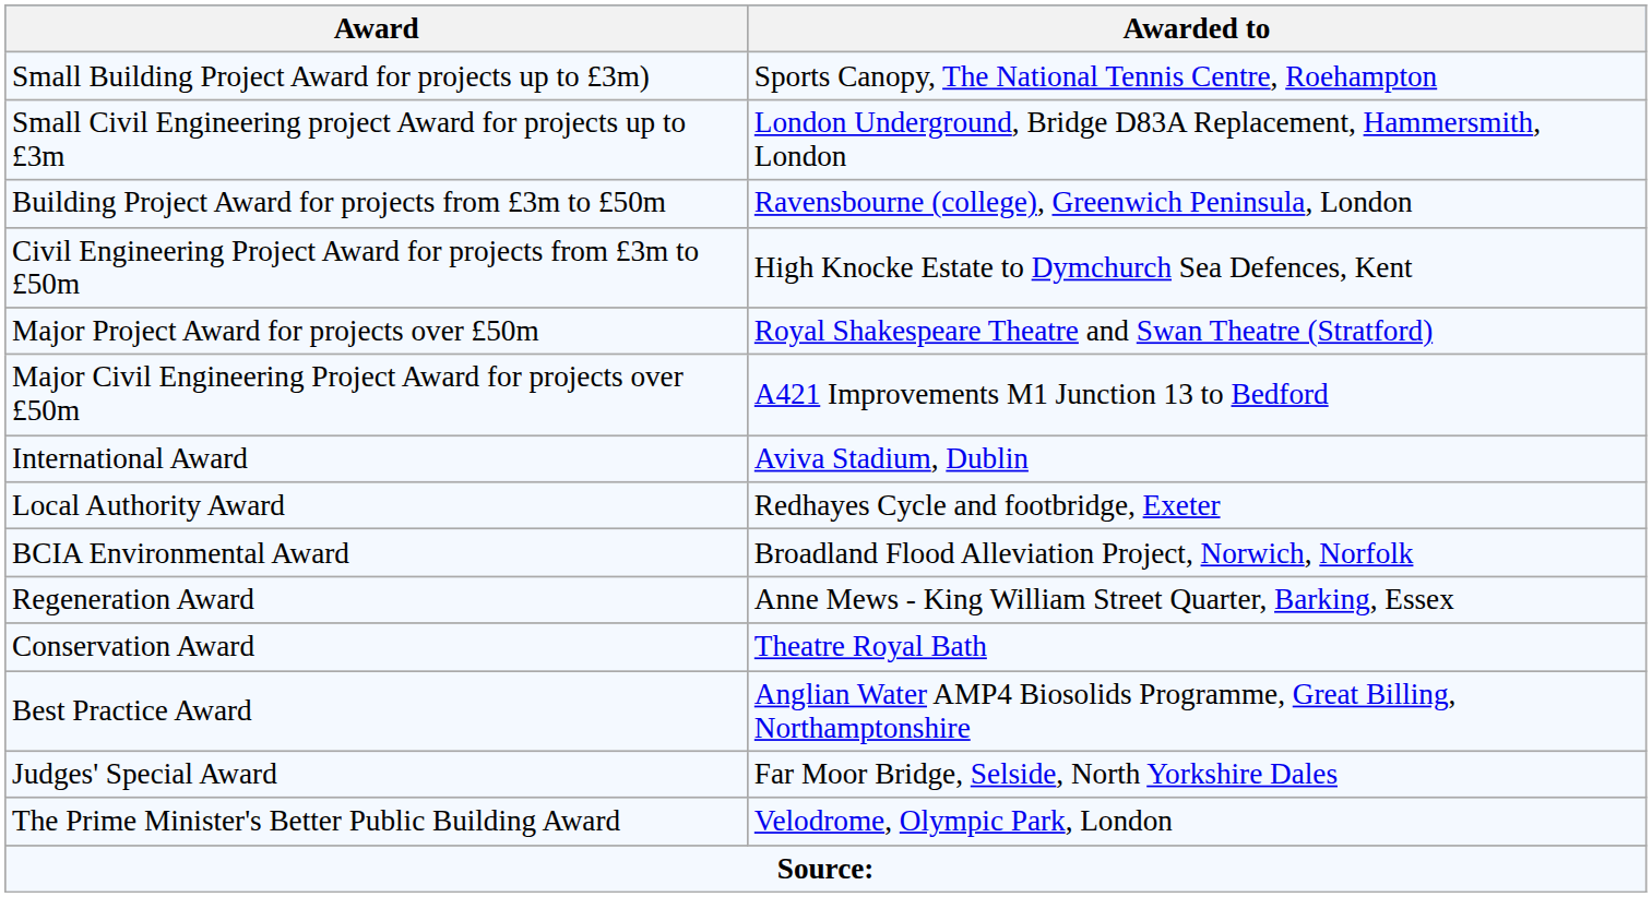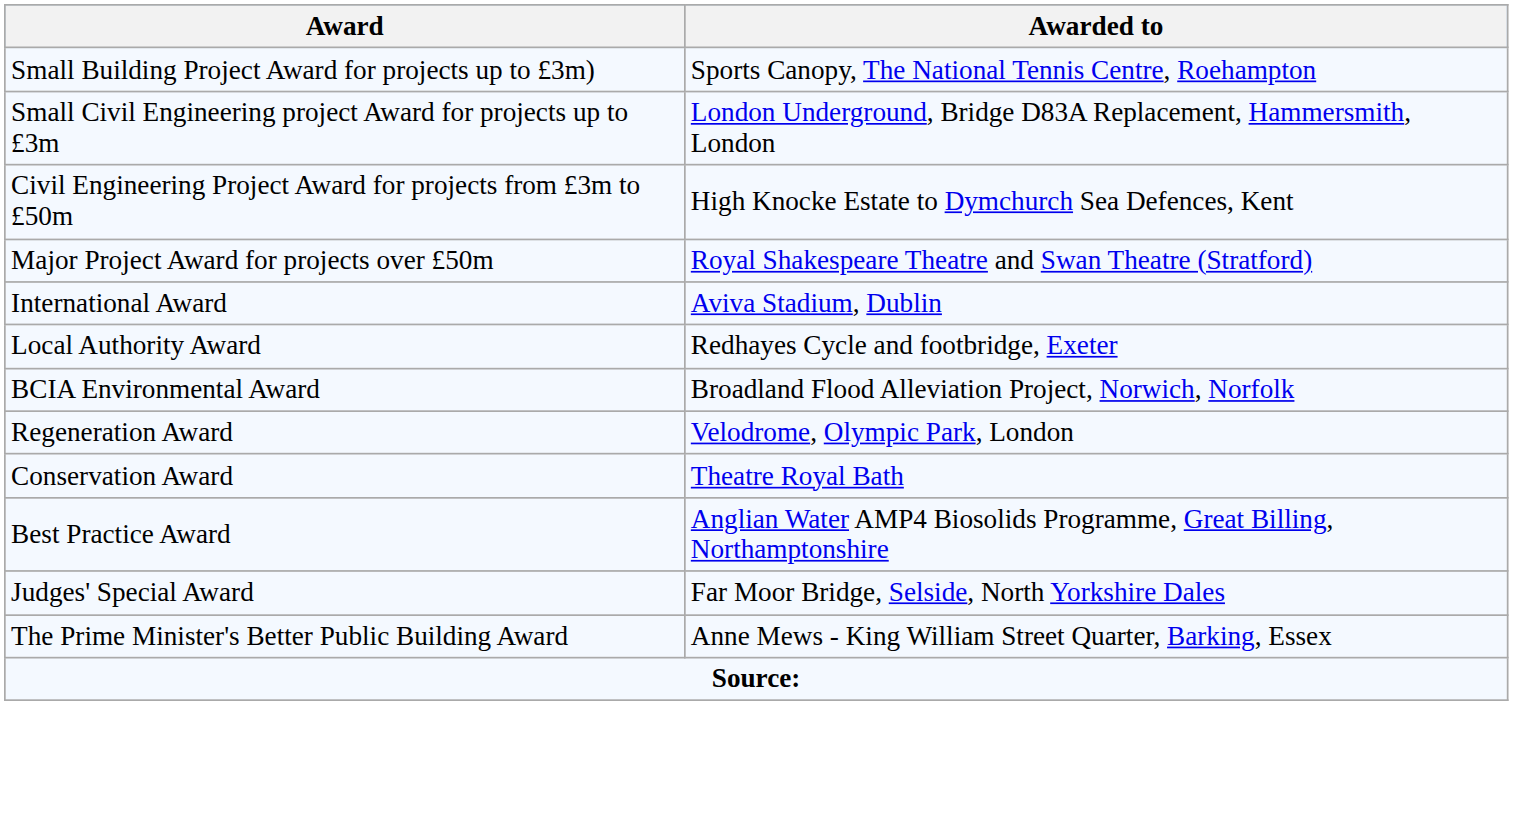- row: Building Project Award for projects from £3m to £50m | Ravensbourne (college), Greenwich Peninsula, London
- row: Major Civil Engineering Project Award for projects over £50m | A421 Improvements M1 Junction 13 to Bedford
Regeneration Award | Awarded to: Anne Mews - King William Street Quarter, Barking, Essex -> Velodrome, Olympic Park, London
The Prime Minister's Better Public Building Award | Awarded to: Velodrome, Olympic Park, London -> Anne Mews - King William Street Quarter, Barking, Essex
